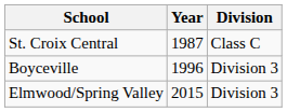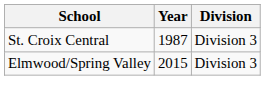St. Croix Central | Division: Class C -> Division 3
- row: Boyceville | 1996 | Division 3
